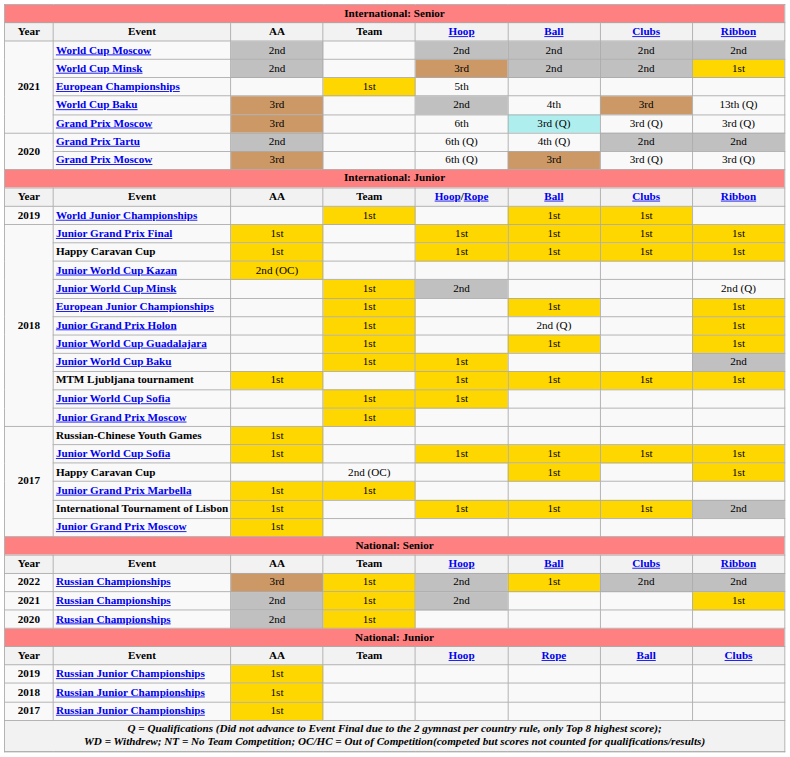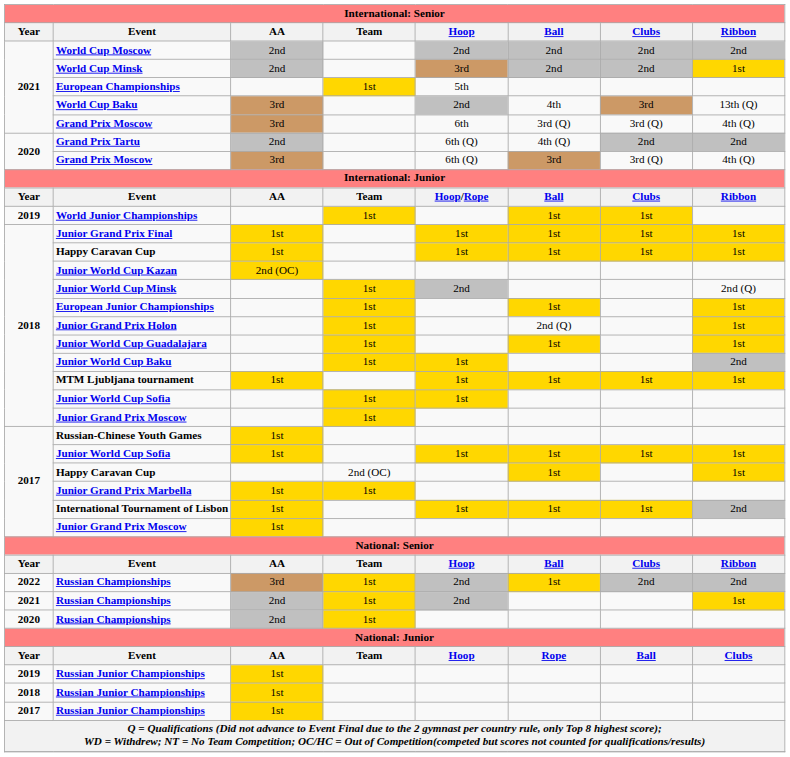2021 / Grand Prix Moscow | Ball: paleturquoise background -> no background
2021 / Grand Prix Moscow | Ribbon: 3rd (Q) -> 4th (Q)
2020 / Grand Prix Moscow | Ribbon: 3rd (Q) -> 4th (Q)
